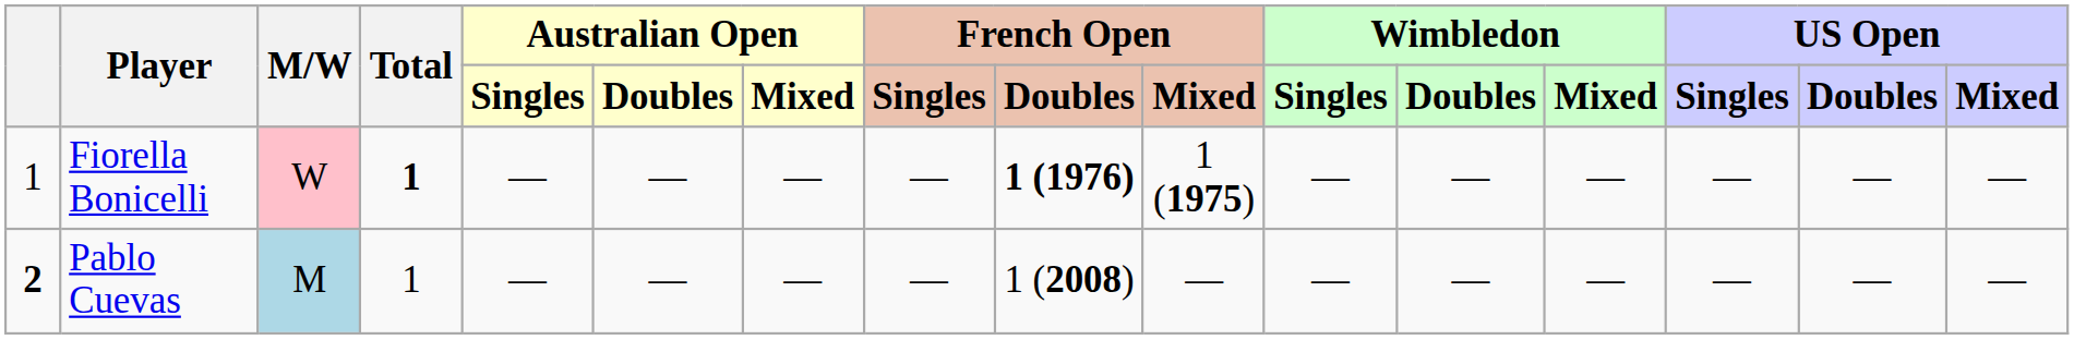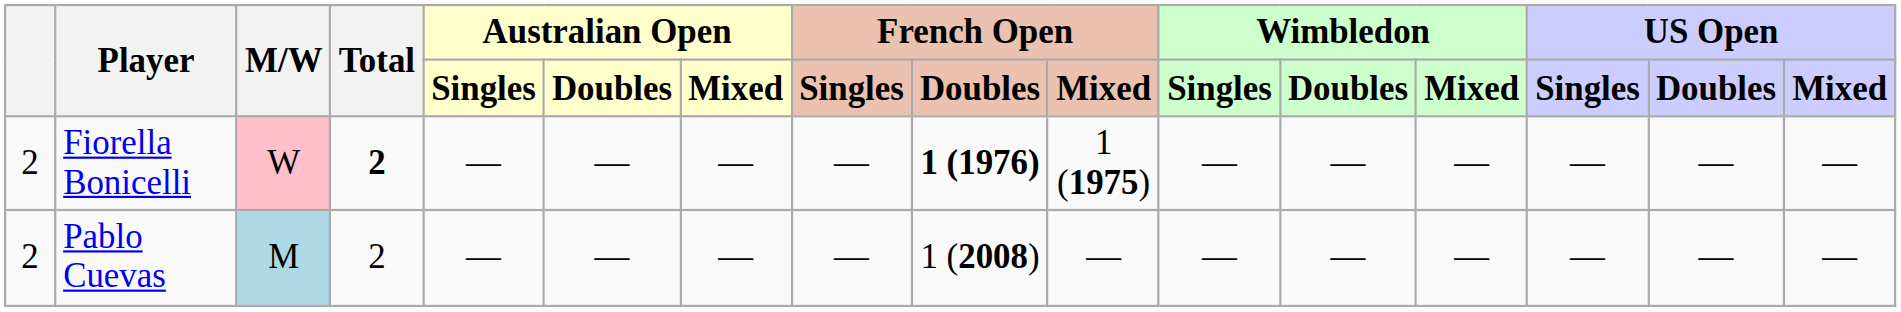Fiorella Bonicelli | column 1: 1 -> 2
Fiorella Bonicelli | Total: 1 -> 2
Pablo Cuevas | column 1: bold -> normal
Pablo Cuevas | Total: 1 -> 2
